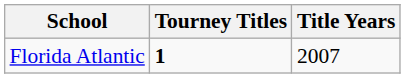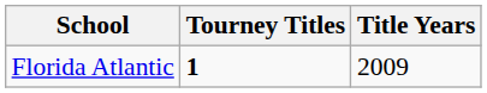Florida Atlantic | Title Years: 2007 -> 2009
